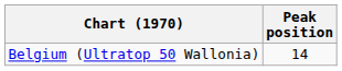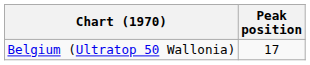Belgium (Ultratop 50 Wallonia) | Peak position: 14 -> 17
